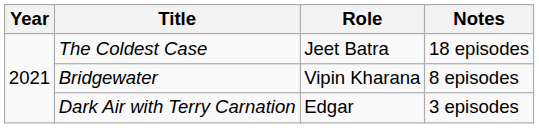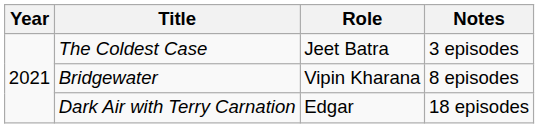The Coldest Case | Notes: 18 episodes -> 3 episodes
Dark Air with Terry Carnation | Notes: 3 episodes -> 18 episodes
